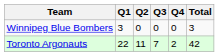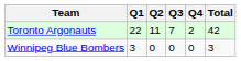rows swapped: Winnipeg Blue Bombers <-> Toronto Argonauts
